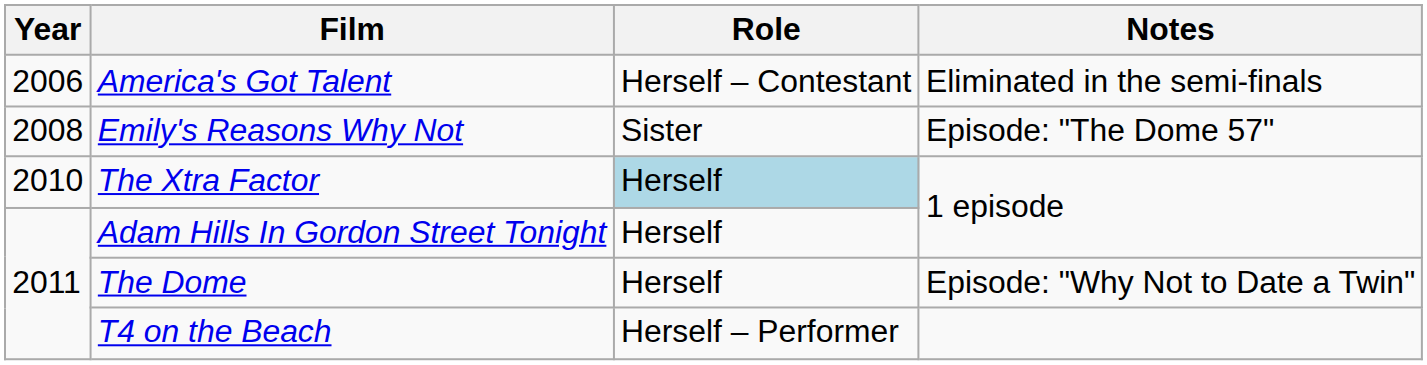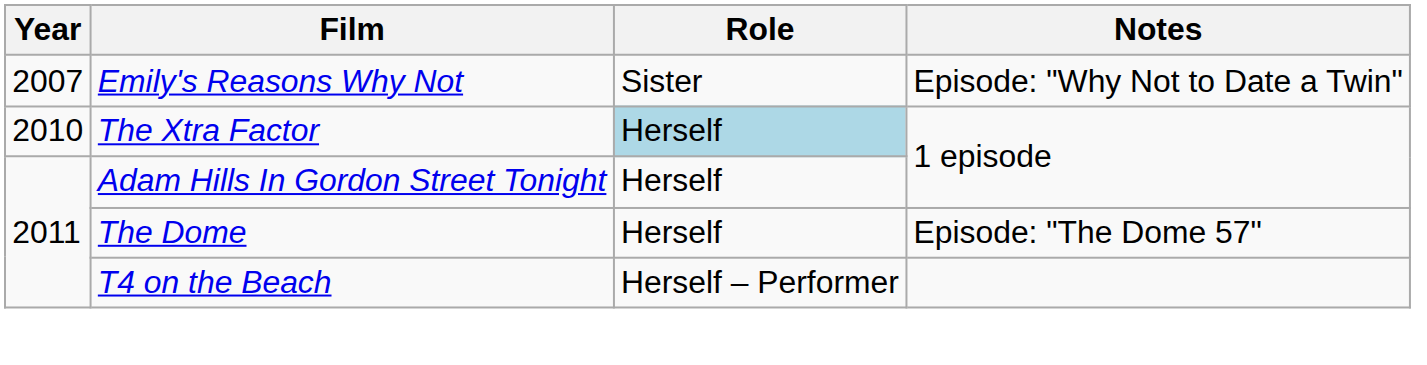- row: 2006 | America's Got Talent | Herself – Contestant | Eliminated in the semi-finals
Emily's Reasons Why Not | Year: 2008 -> 2007
Emily's Reasons Why Not | Notes: Episode: "The Dome 57" -> Episode: "Why Not to Date a Twin"
The Dome | Notes: Episode: "Why Not to Date a Twin" -> Episode: "The Dome 57"
